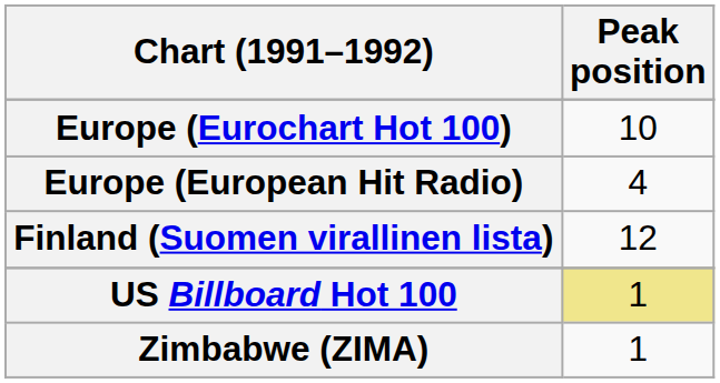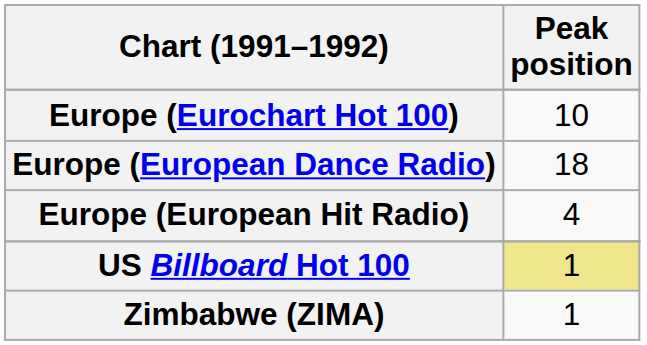+ row: Europe (European Dance Radio) | 18
- row: Finland (Suomen virallinen lista) | 12
